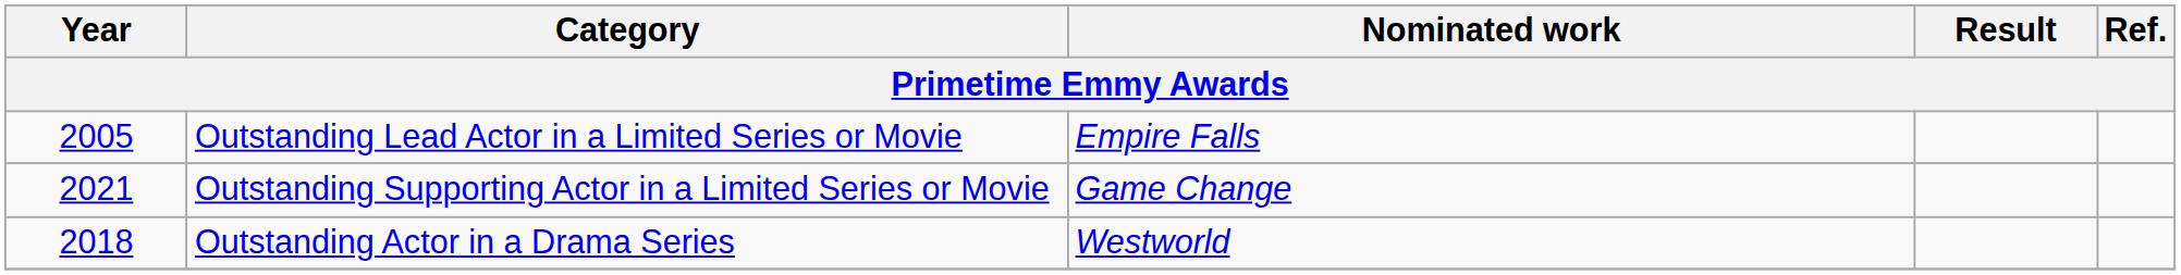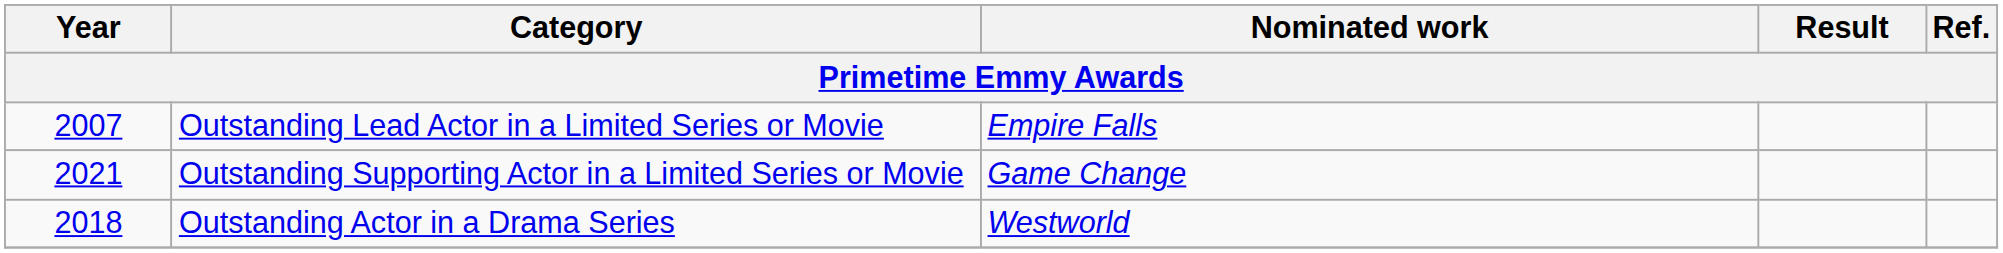Outstanding Lead Actor in a Limited Series or Movie | Year: 2005 -> 2007
